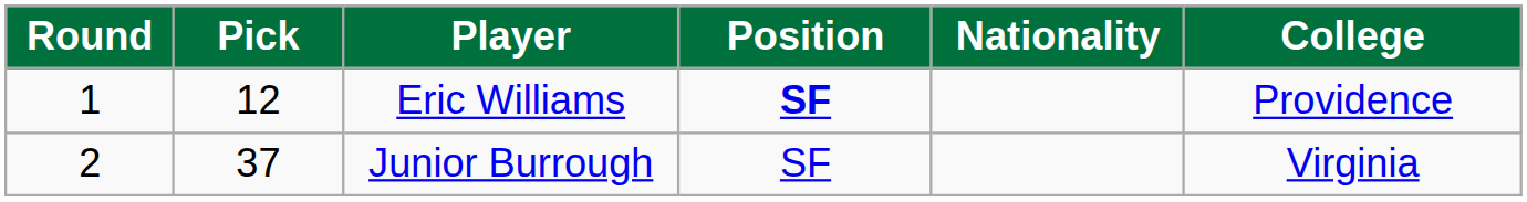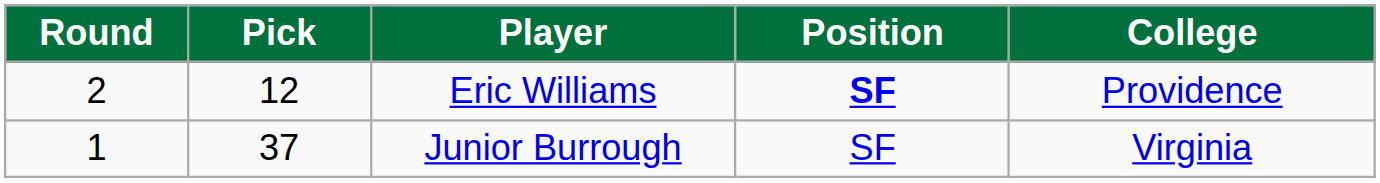- column: Nationality
Eric Williams | Round: 1 -> 2
Junior Burrough | Round: 2 -> 1
